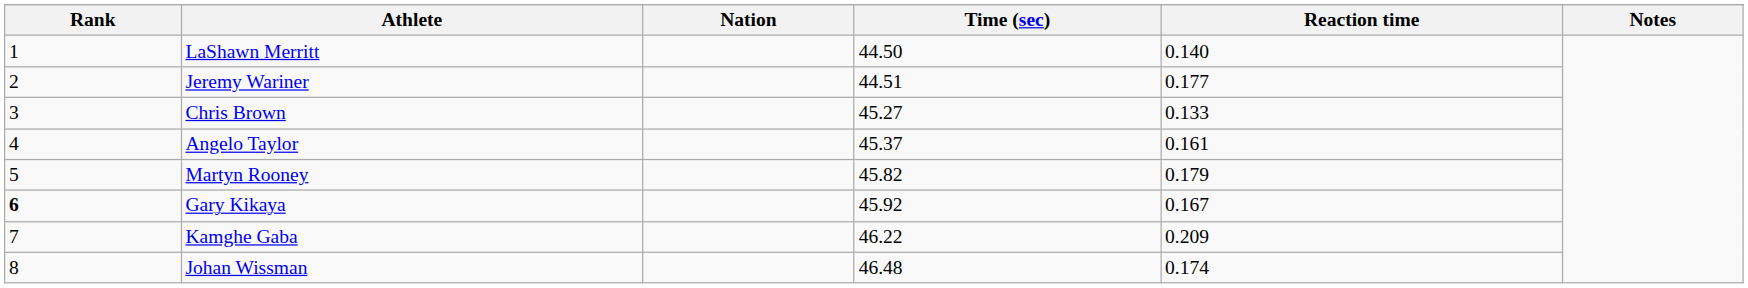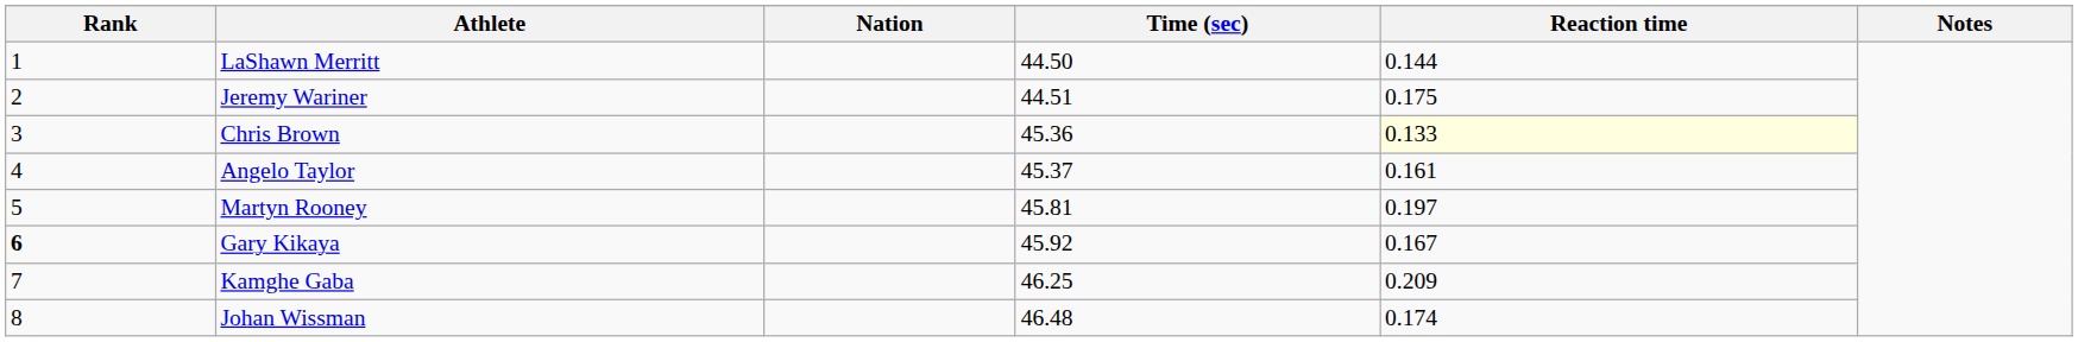LaShawn Merritt | Reaction time: 0.140 -> 0.144
Jeremy Wariner | Reaction time: 0.177 -> 0.175
Chris Brown | Time (sec): 45.27 -> 45.36
Chris Brown | Reaction time: no background -> lightyellow background
Martyn Rooney | Time (sec): 45.82 -> 45.81
Martyn Rooney | Reaction time: 0.179 -> 0.197
Kamghe Gaba | Time (sec): 46.22 -> 46.25
